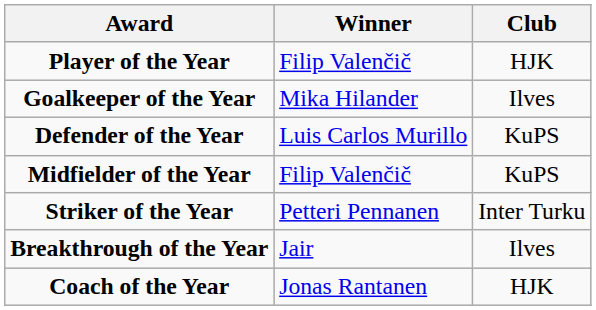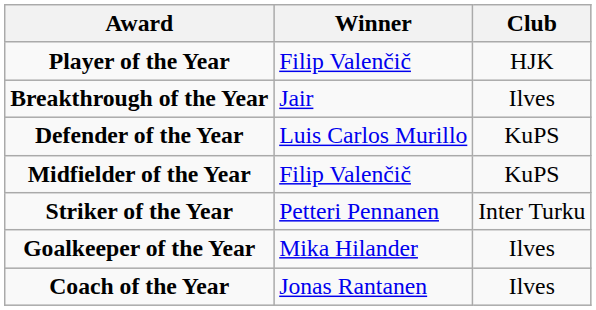rows swapped: Goalkeeper of the Year <-> Breakthrough of the Year
Coach of the Year | Club: HJK -> Ilves
